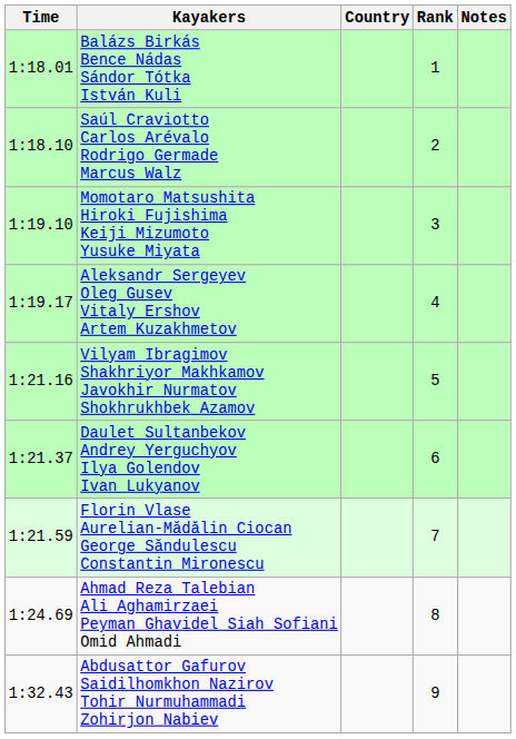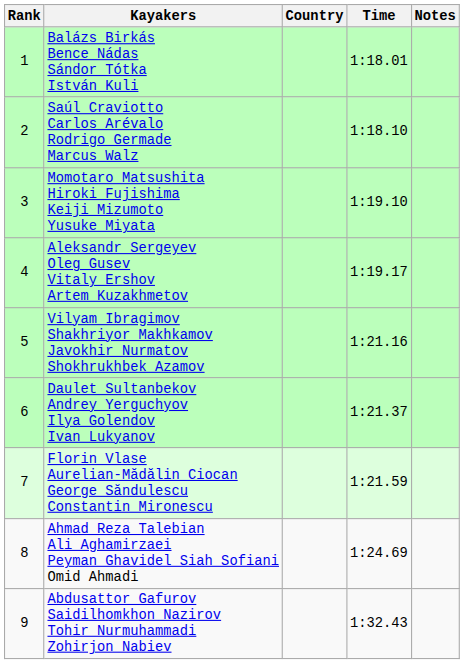columns swapped: Rank <-> Time
